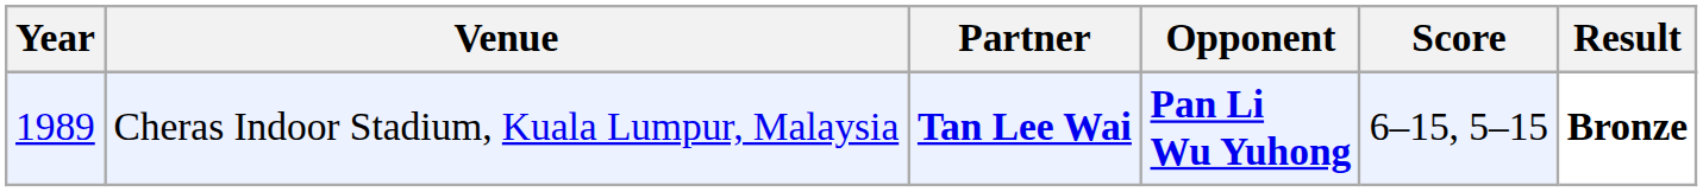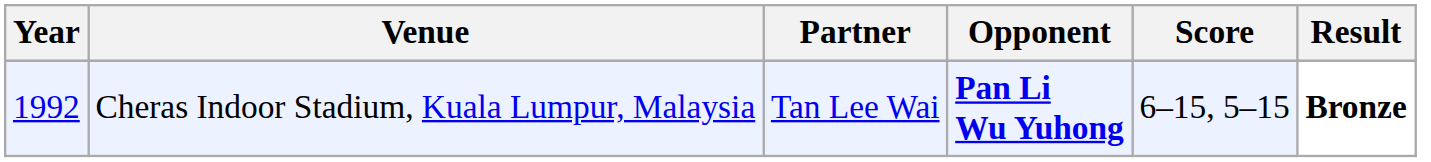Cheras Indoor Stadium, Kuala Lumpur, Malaysia | Year: 1989 -> 1992
Cheras Indoor Stadium, Kuala Lumpur, Malaysia | Partner: bold -> normal
